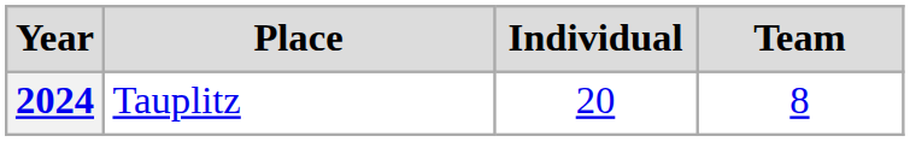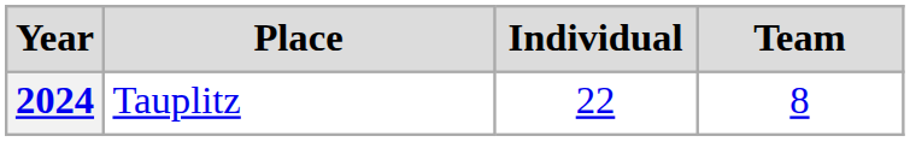2024 | Individual: 20 -> 22
